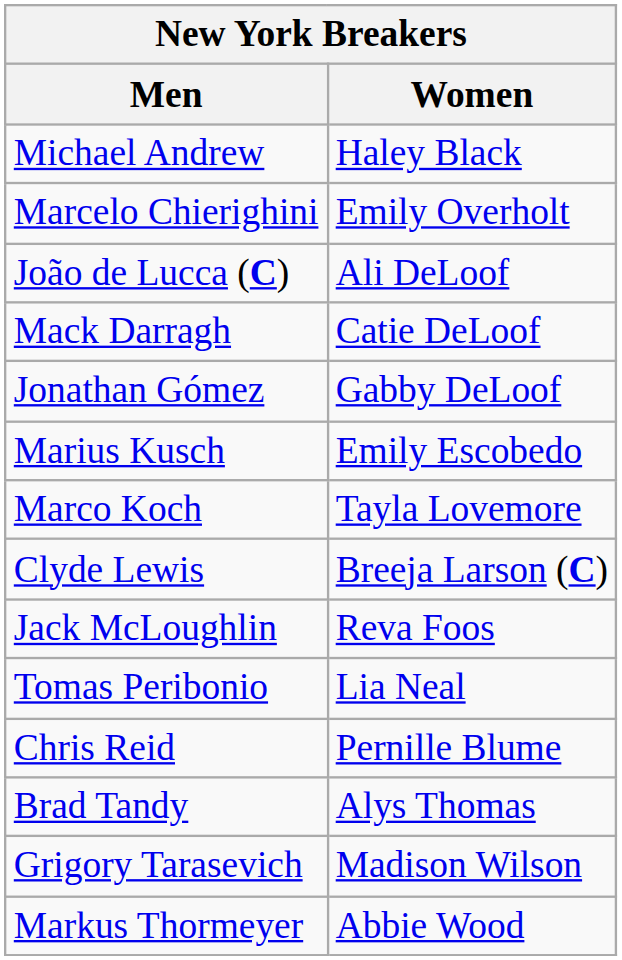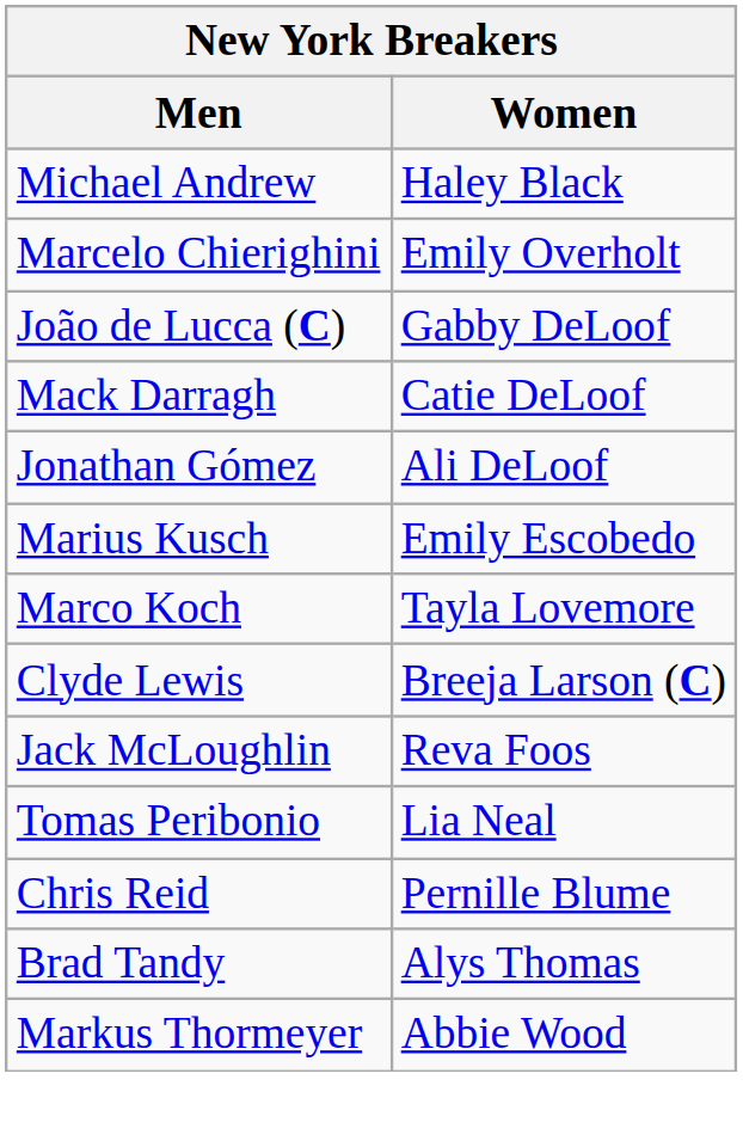João de Lucca (C) | Women: Ali DeLoof -> Gabby DeLoof
Jonathan Gómez | Women: Gabby DeLoof -> Ali DeLoof
- row: Grigory Tarasevich | Madison Wilson
